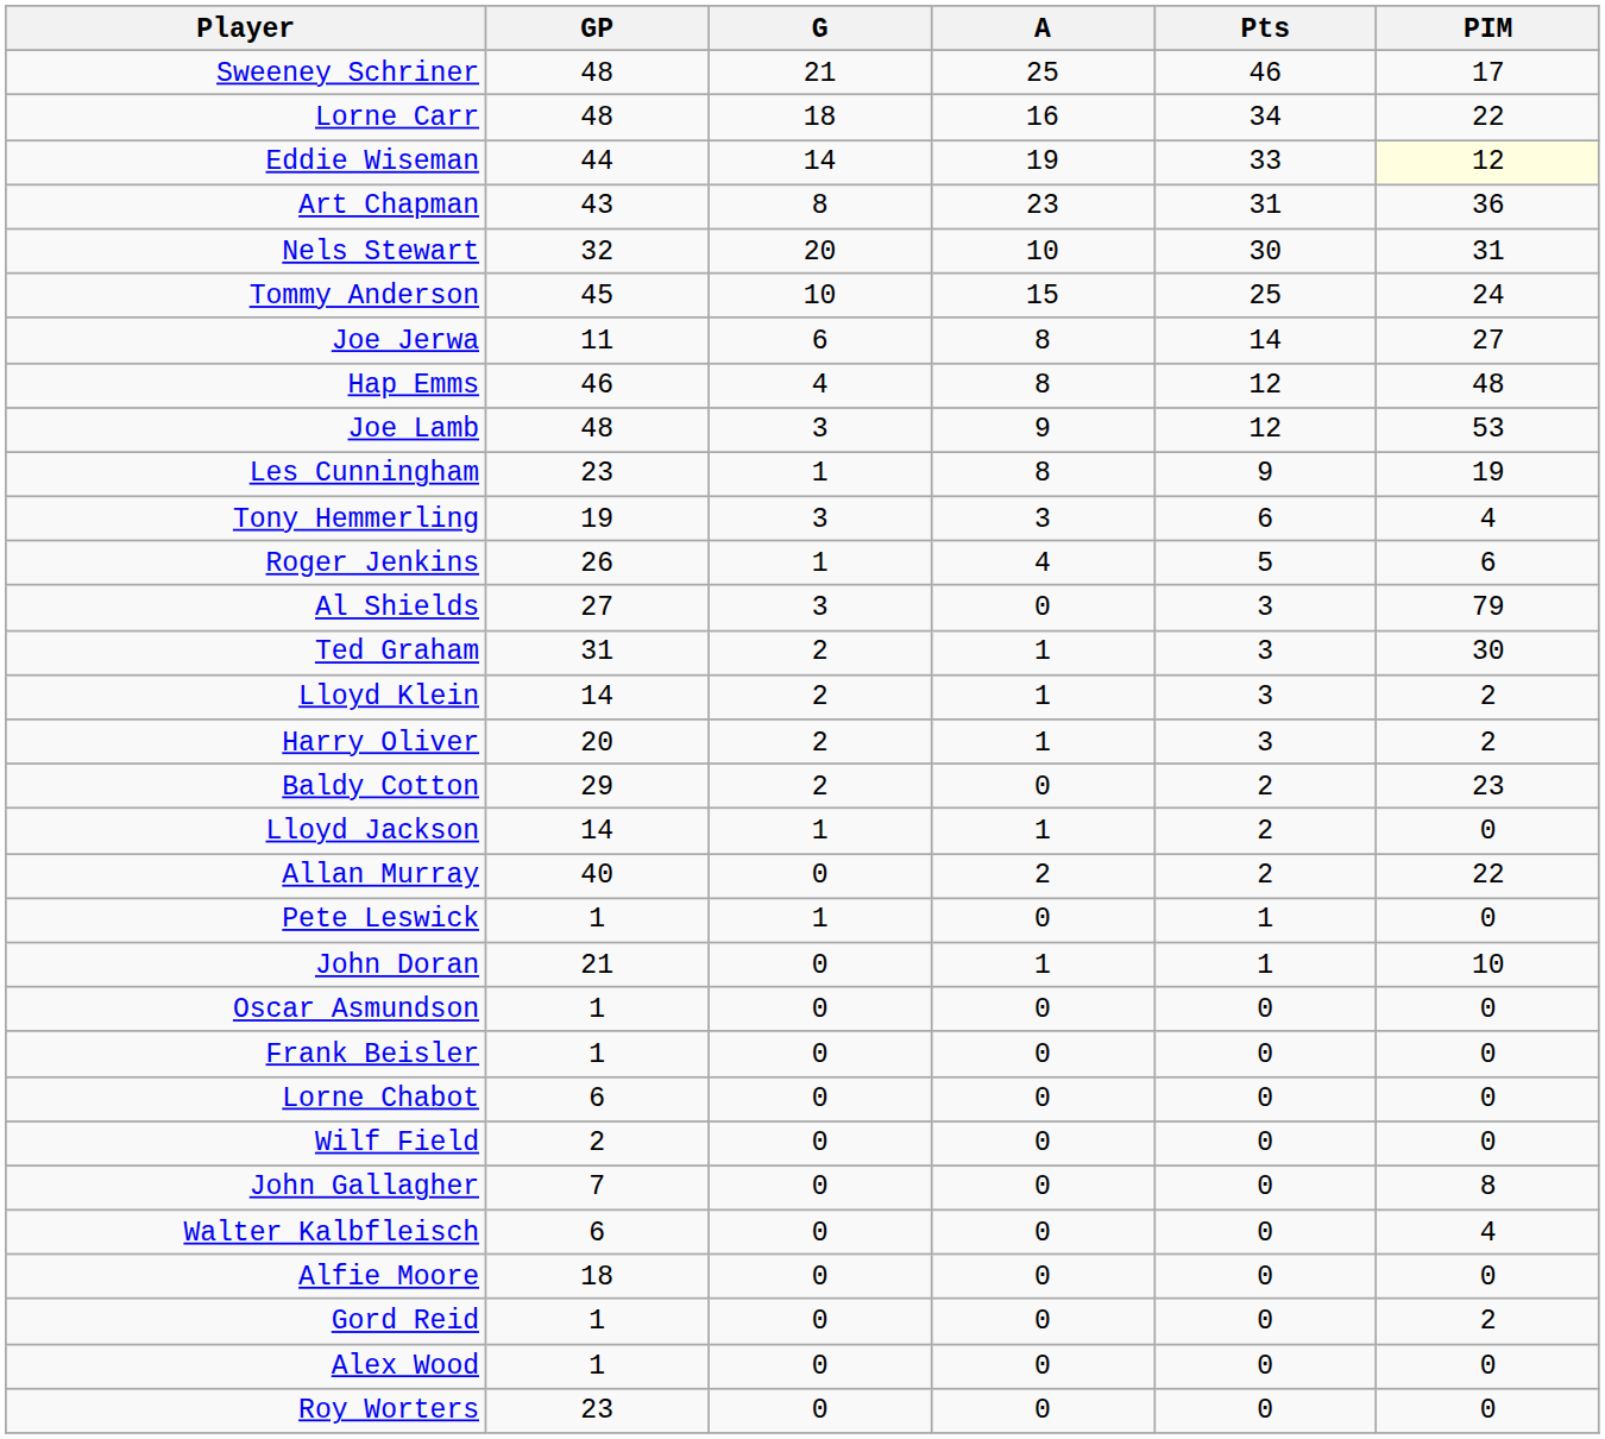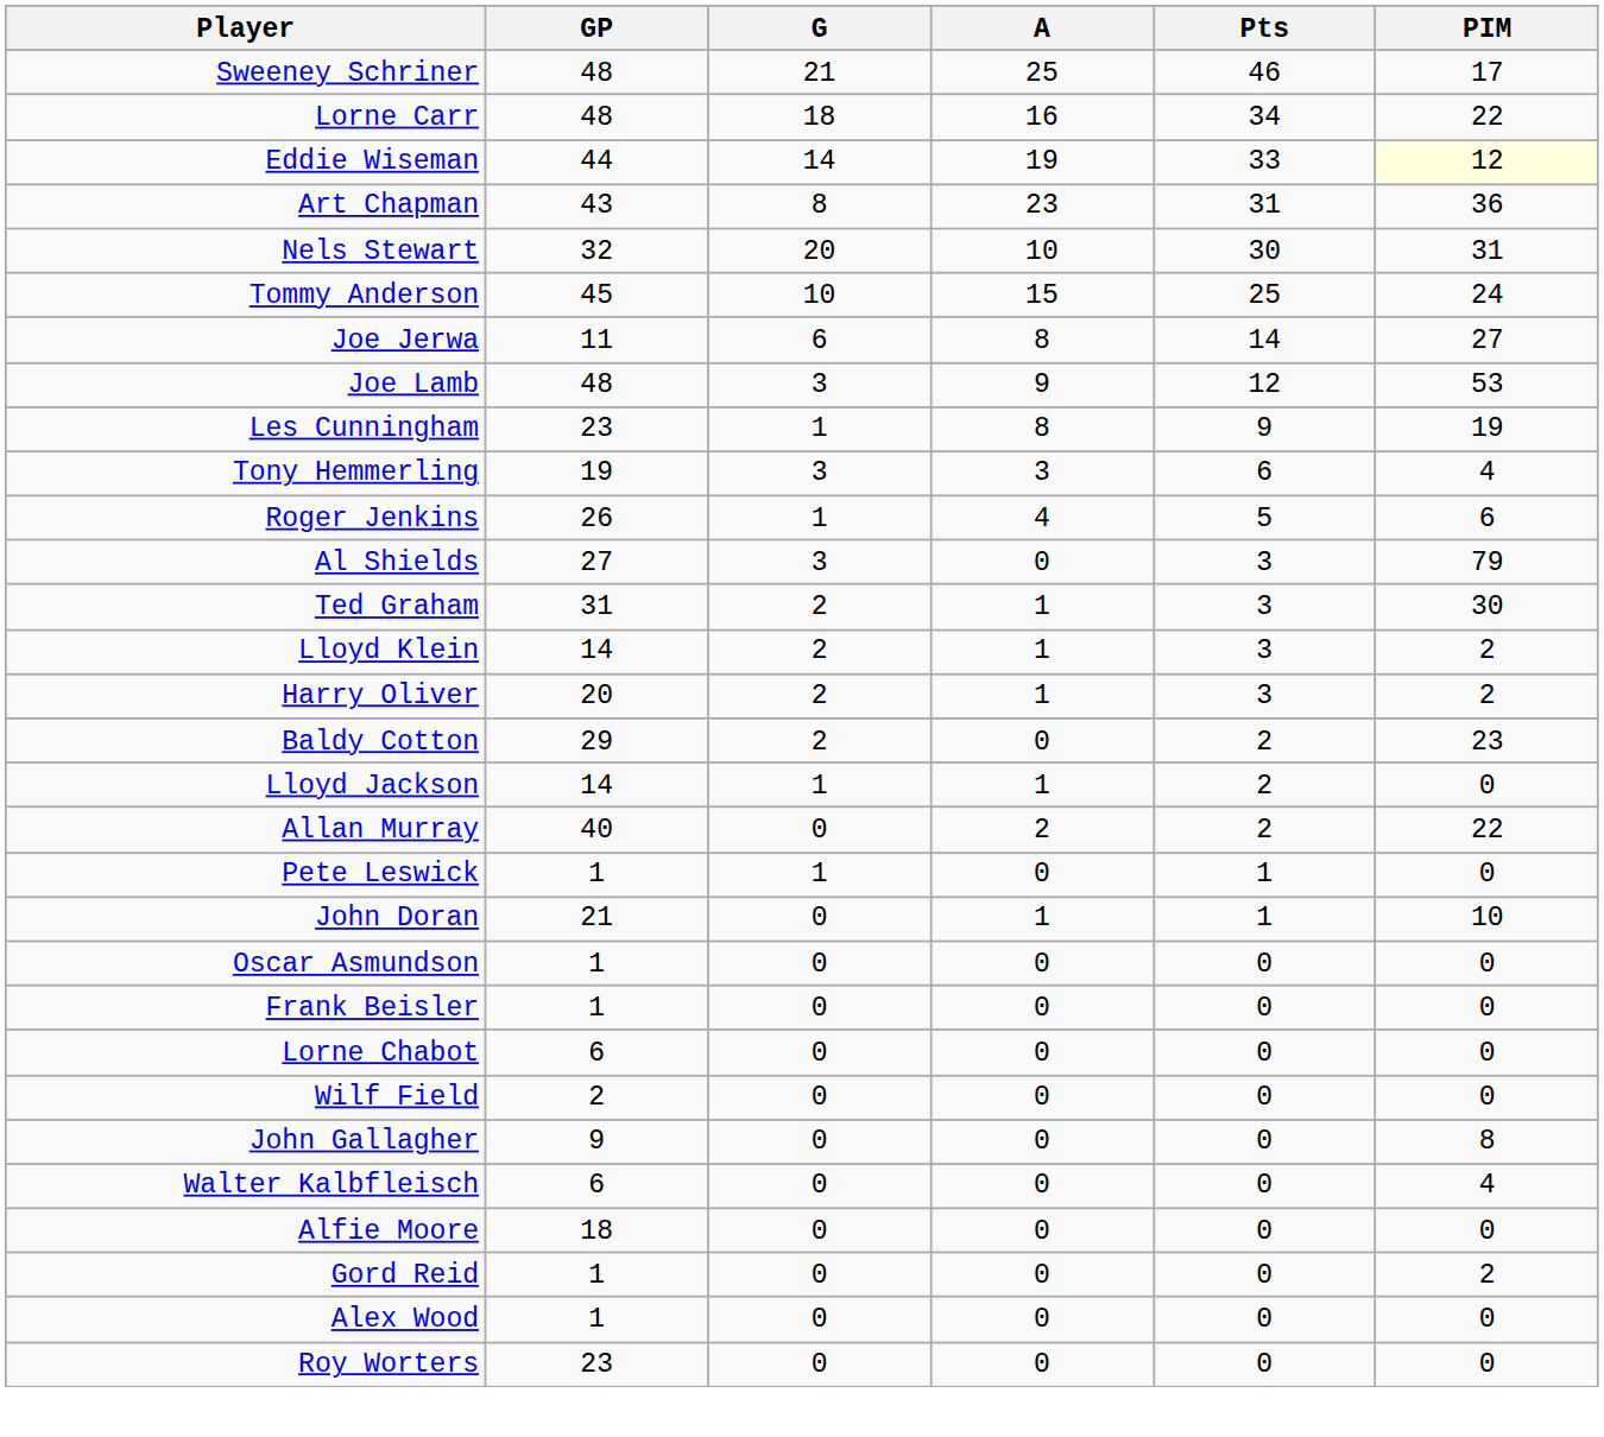- row: Hap Emms | 46 | 4 | 8 | 12 | 48
John Gallagher | GP: 7 -> 9
